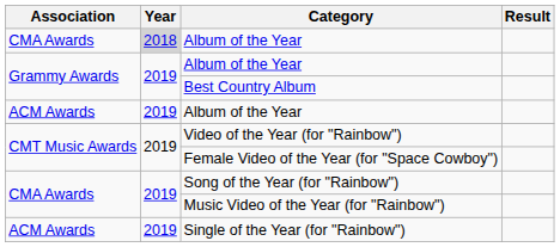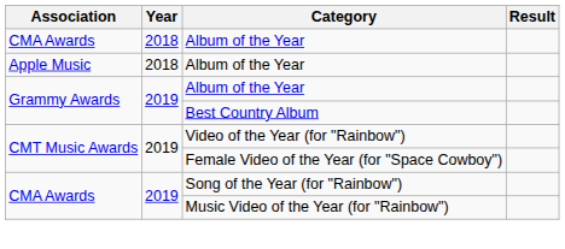CMA Awards / Album of the Year | Year: lightgrey background -> no background
+ row: Apple Music | 2018 | Album of the Year
- row: ACM Awards | 2019 | Album of the Year
- row: ACM Awards | 2019 | Single of the Year (for "Rainbow")
